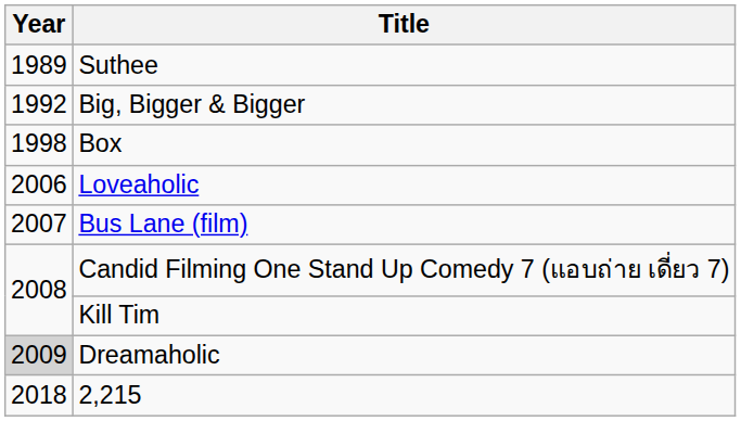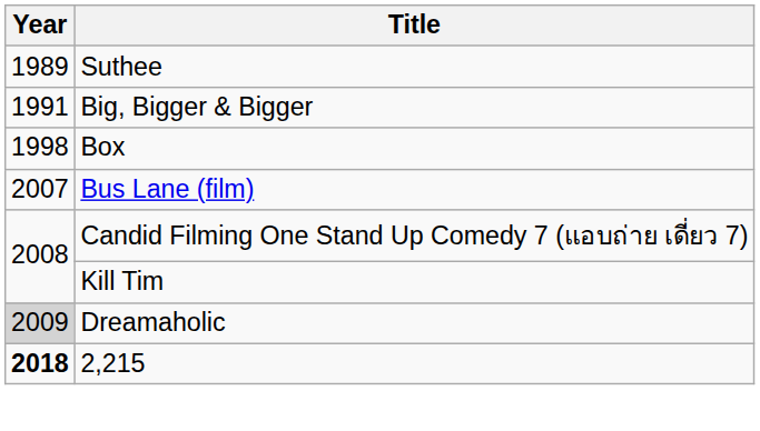Big, Bigger & Bigger | Year: 1992 -> 1991
- row: 2006 | Loveaholic
2,215 | Year: normal -> bold
